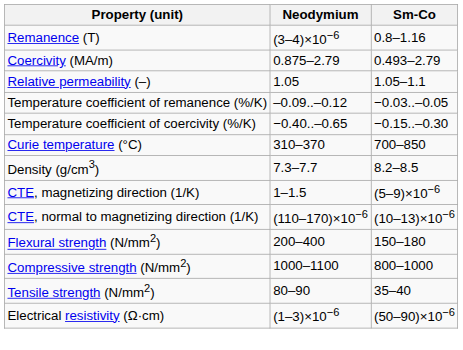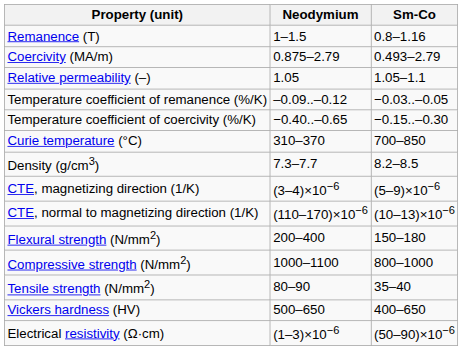Remanence (T) | Neodymium: (3–4)×10−6 -> 1–1.5
CTE, magnetizing direction (1/K) | Neodymium: 1–1.5 -> (3–4)×10−6
+ row: Vickers hardness (HV) | 500–650 | 400–650
